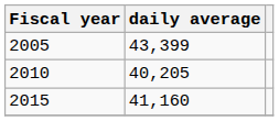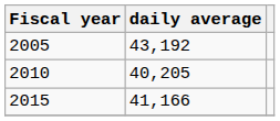2005 | daily average: 43,399 -> 43,192
2015 | daily average: 41,160 -> 41,166
